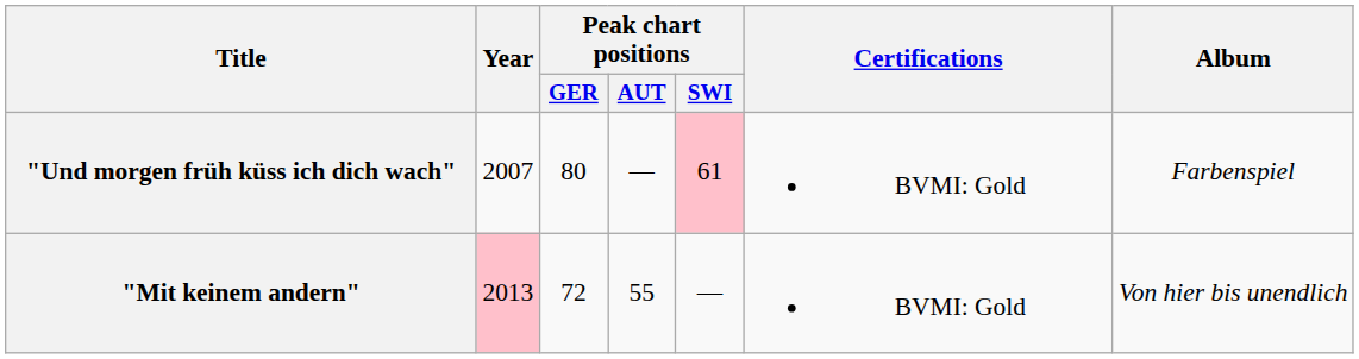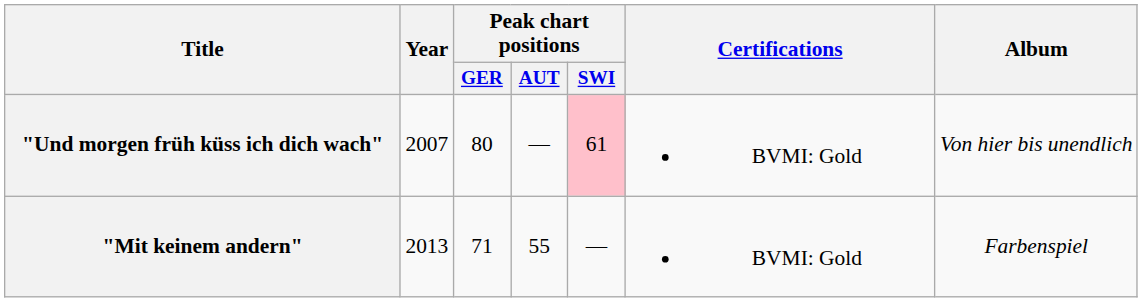"Und morgen früh küss ich dich wach" | Album: Farbenspiel -> Von hier bis unendlich
"Mit keinem andern" | Year: pink background -> no background
"Mit keinem andern" | Peak chart positions / GER: 72 -> 71
"Mit keinem andern" | Album: Von hier bis unendlich -> Farbenspiel
